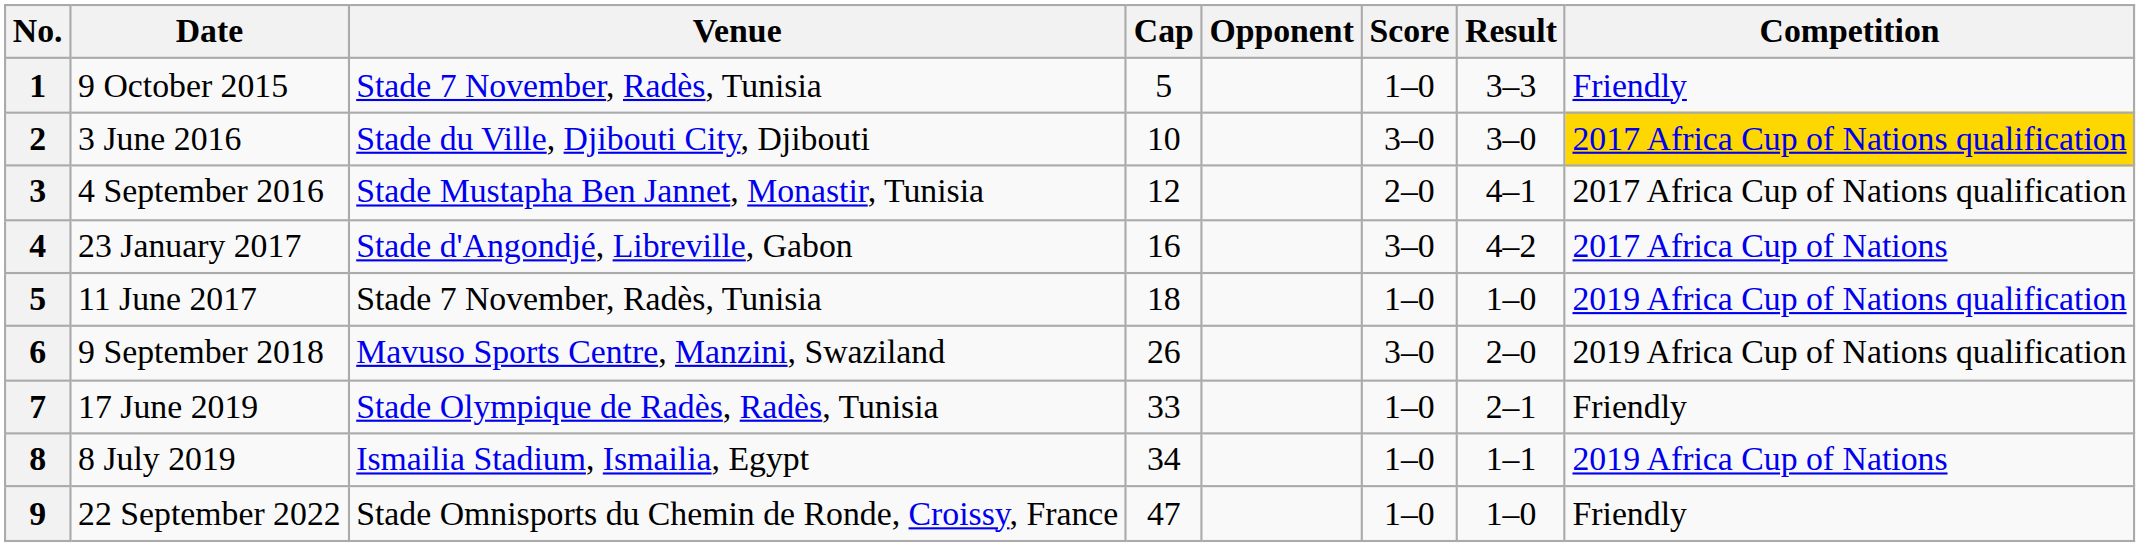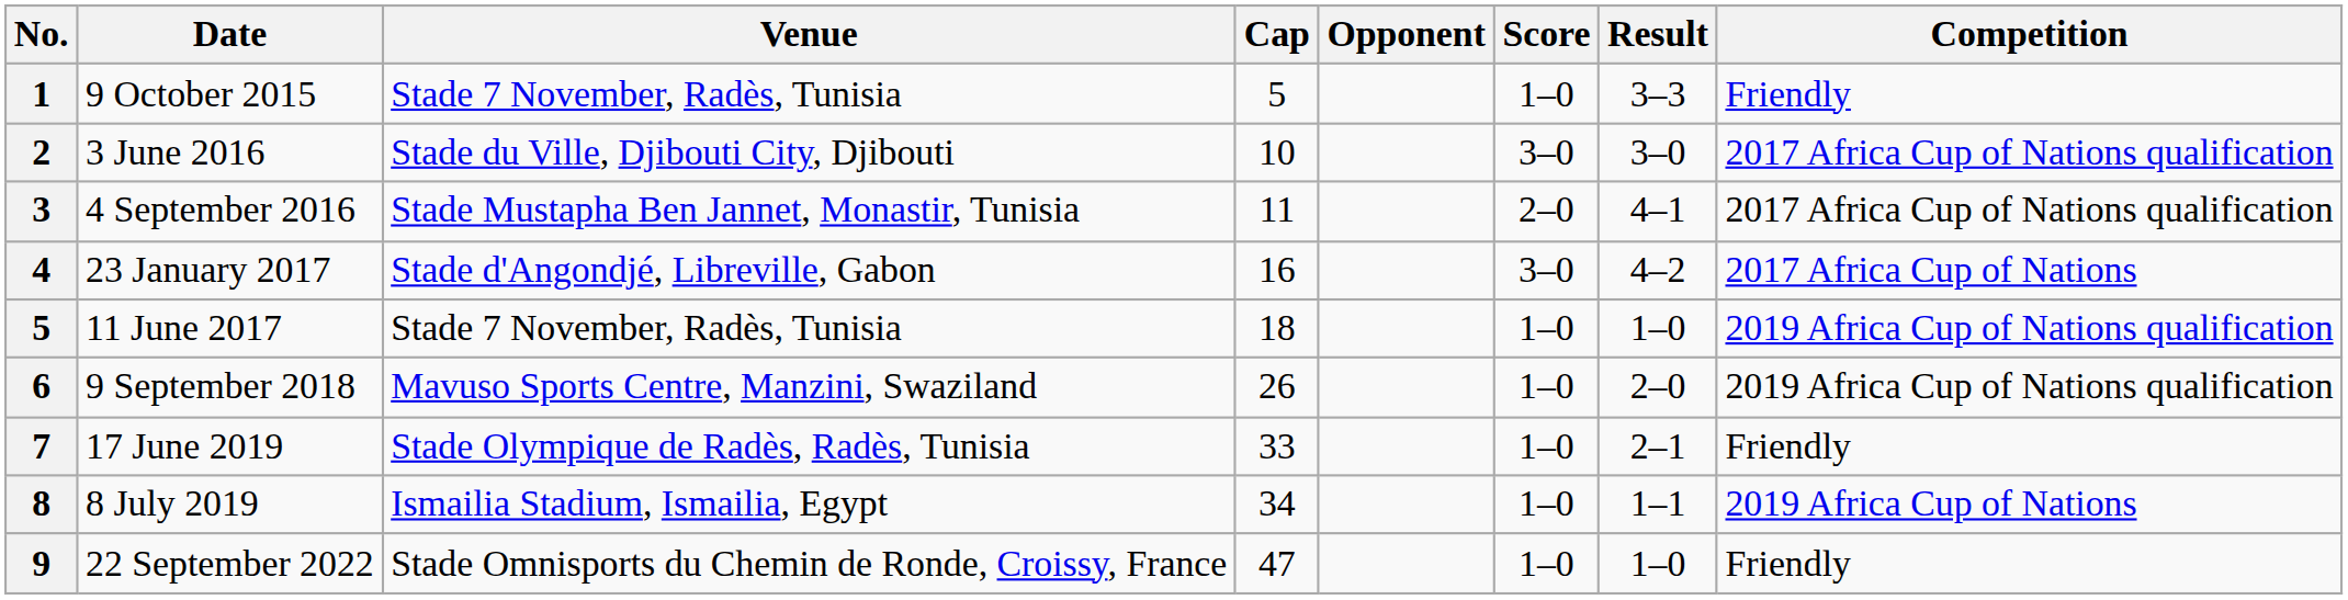3 June 2016 | Competition: gold background -> no background
4 September 2016 | Cap: 12 -> 11
9 September 2018 | Score: 3–0 -> 1–0
